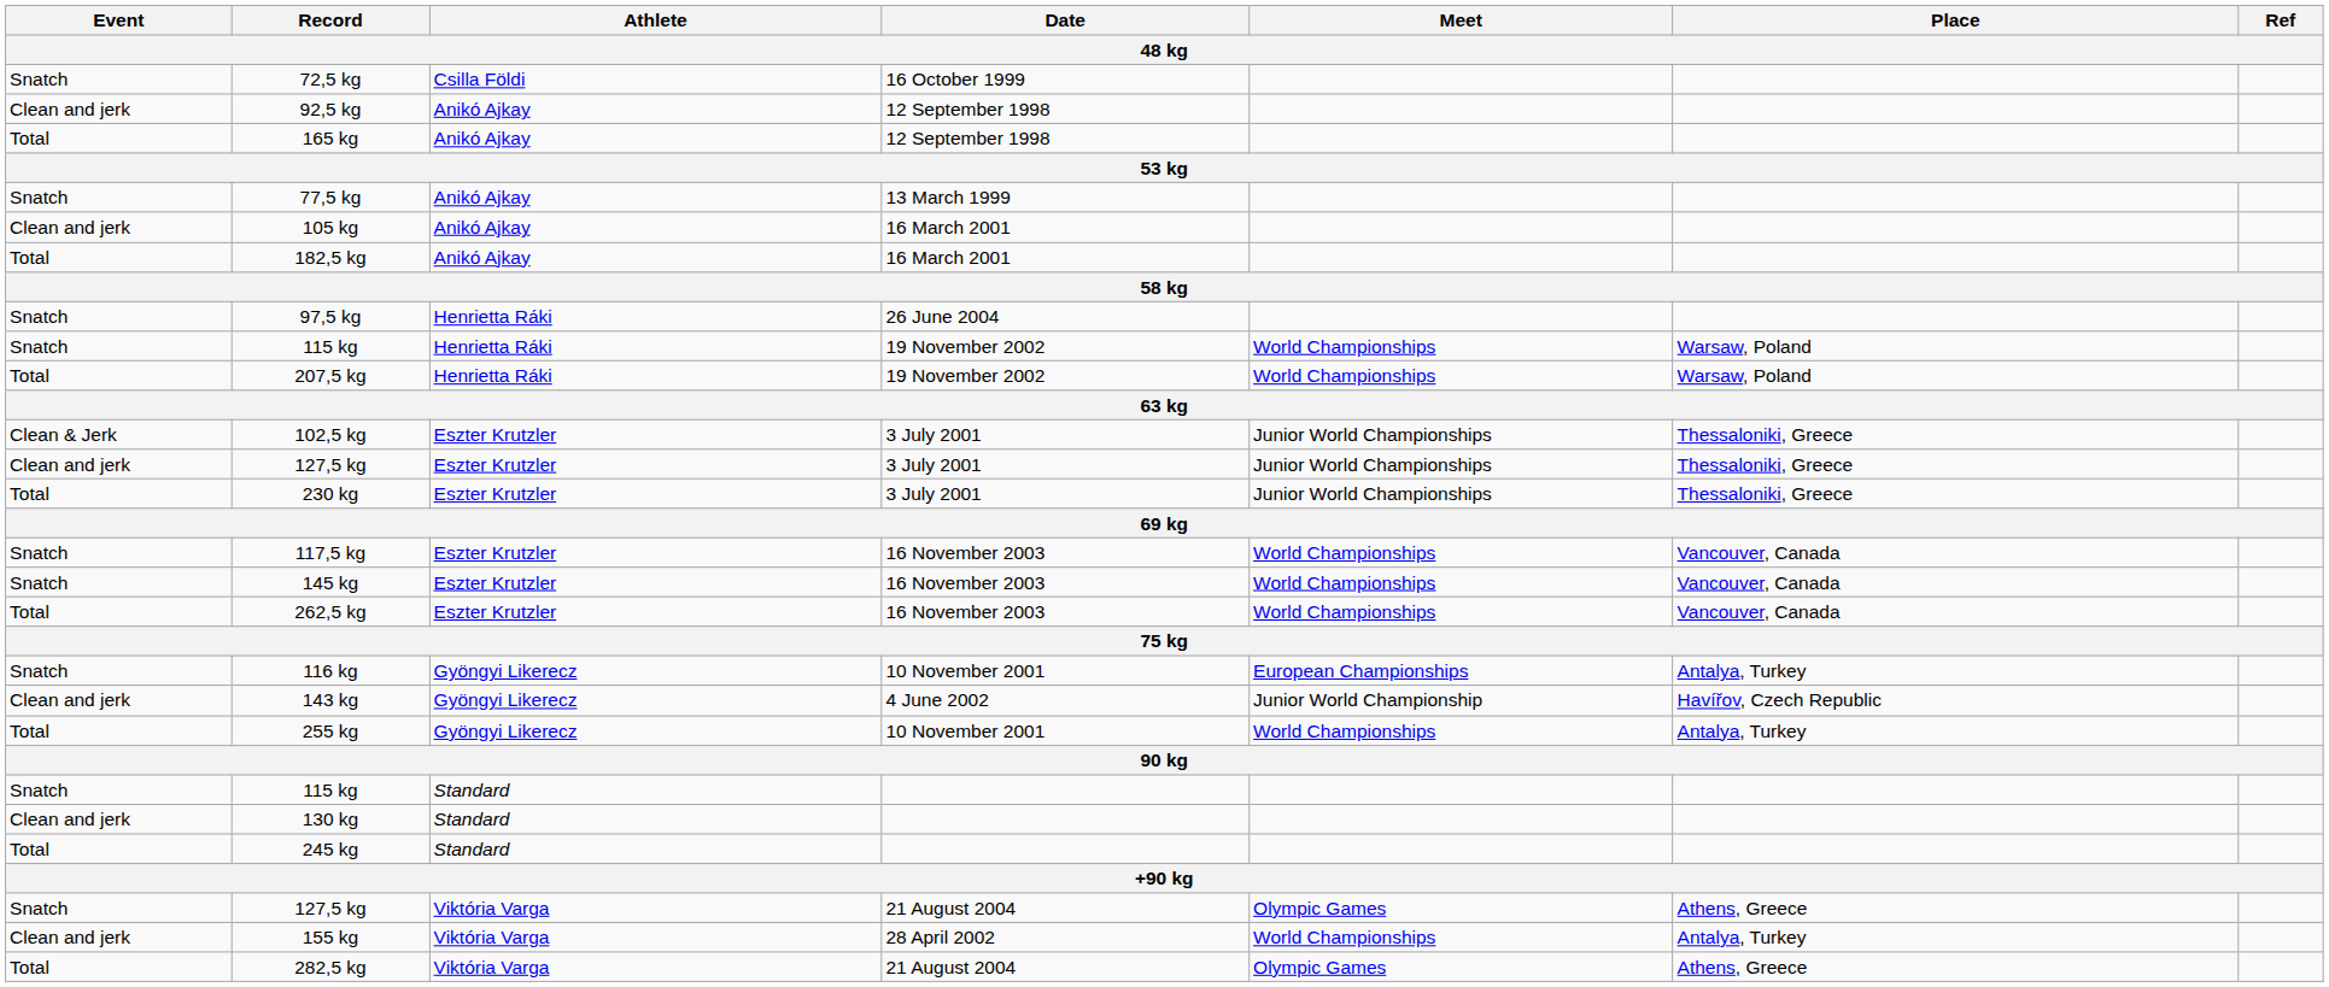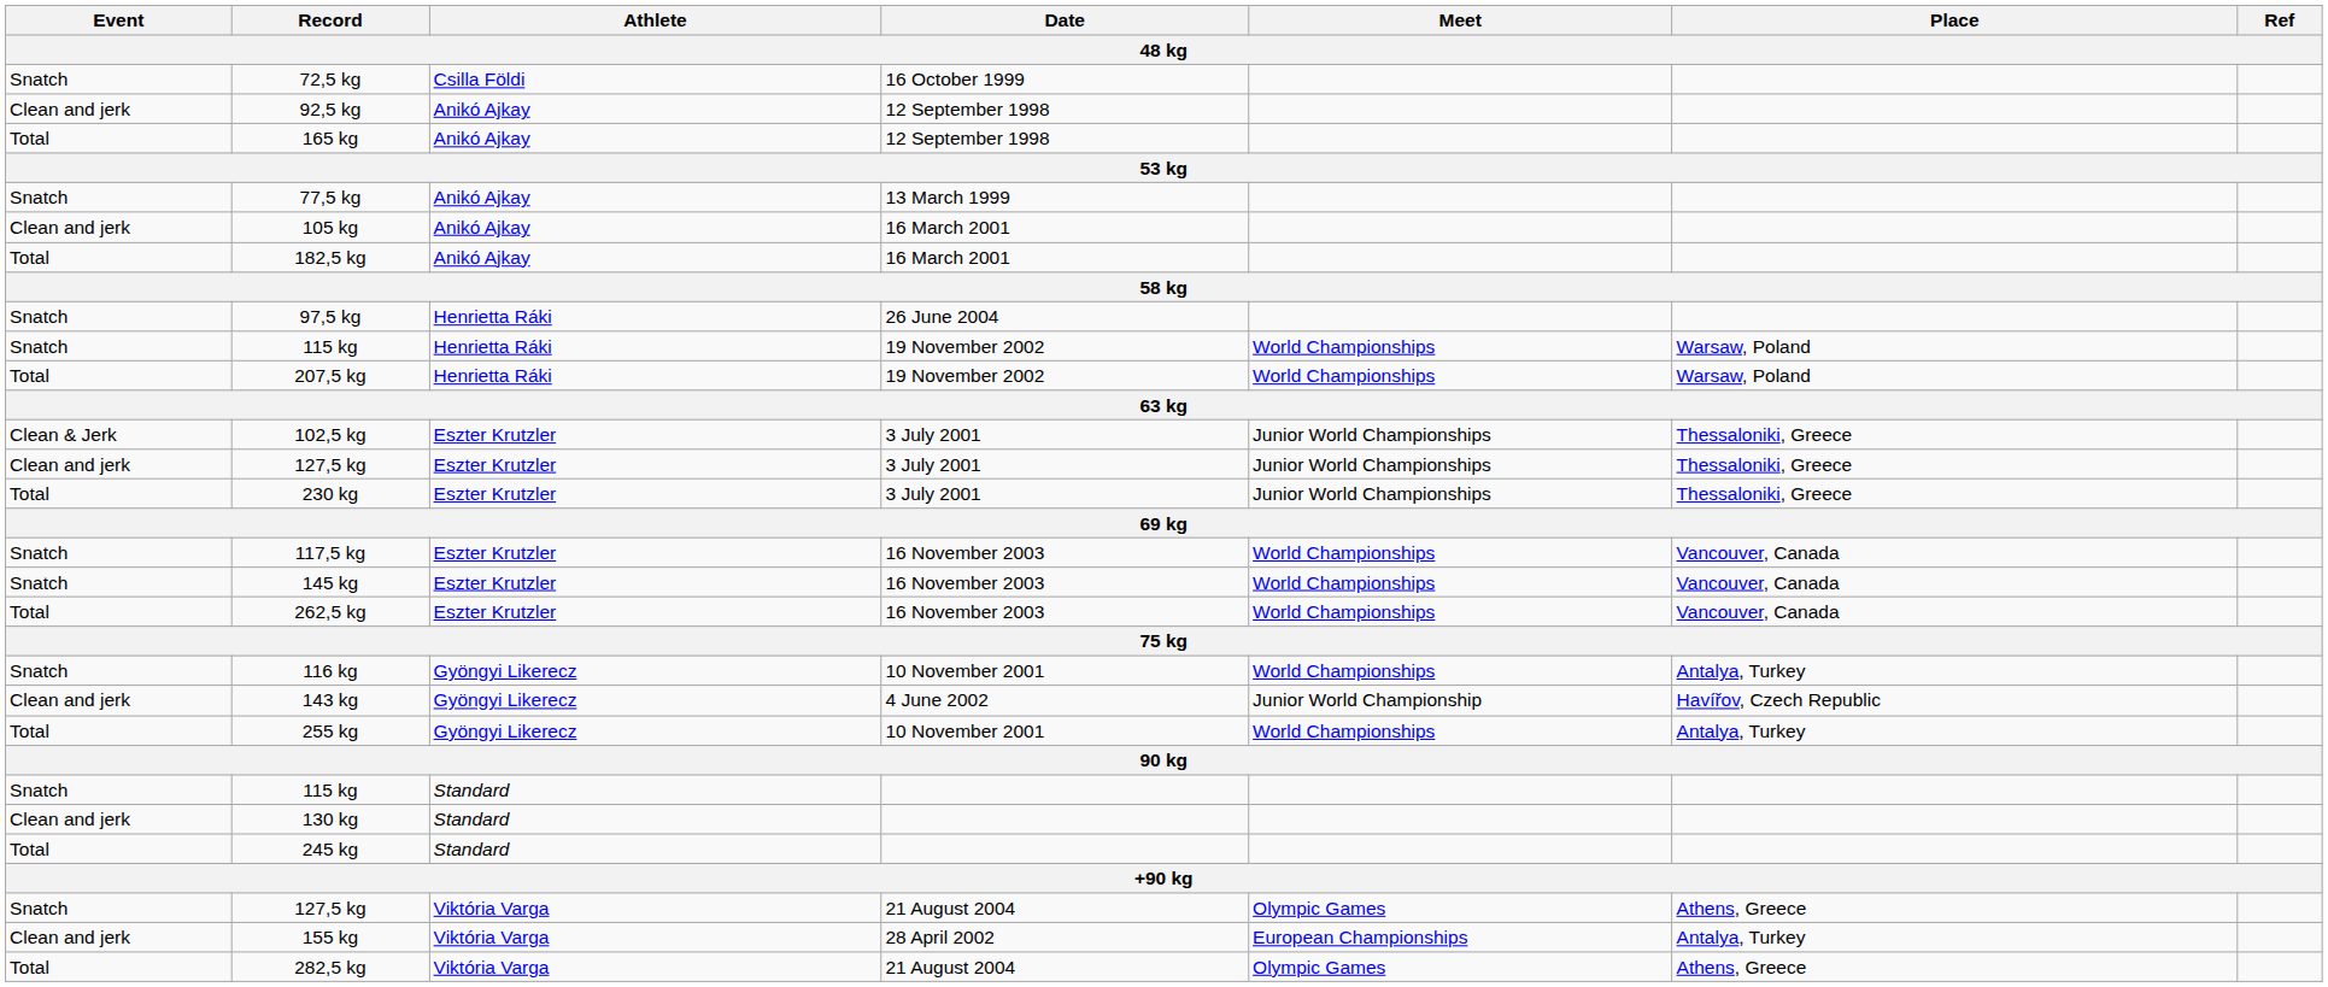116 kg | Meet: European Championships -> World Championships
155 kg | Meet: World Championships -> European Championships
